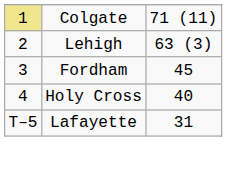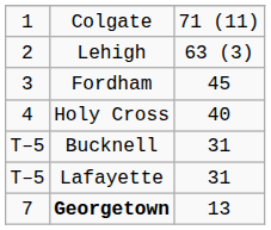Colgate | column 1: khaki background -> no background
+ row: T–5 | Bucknell | 31
+ row: 7 | Georgetown | 13
